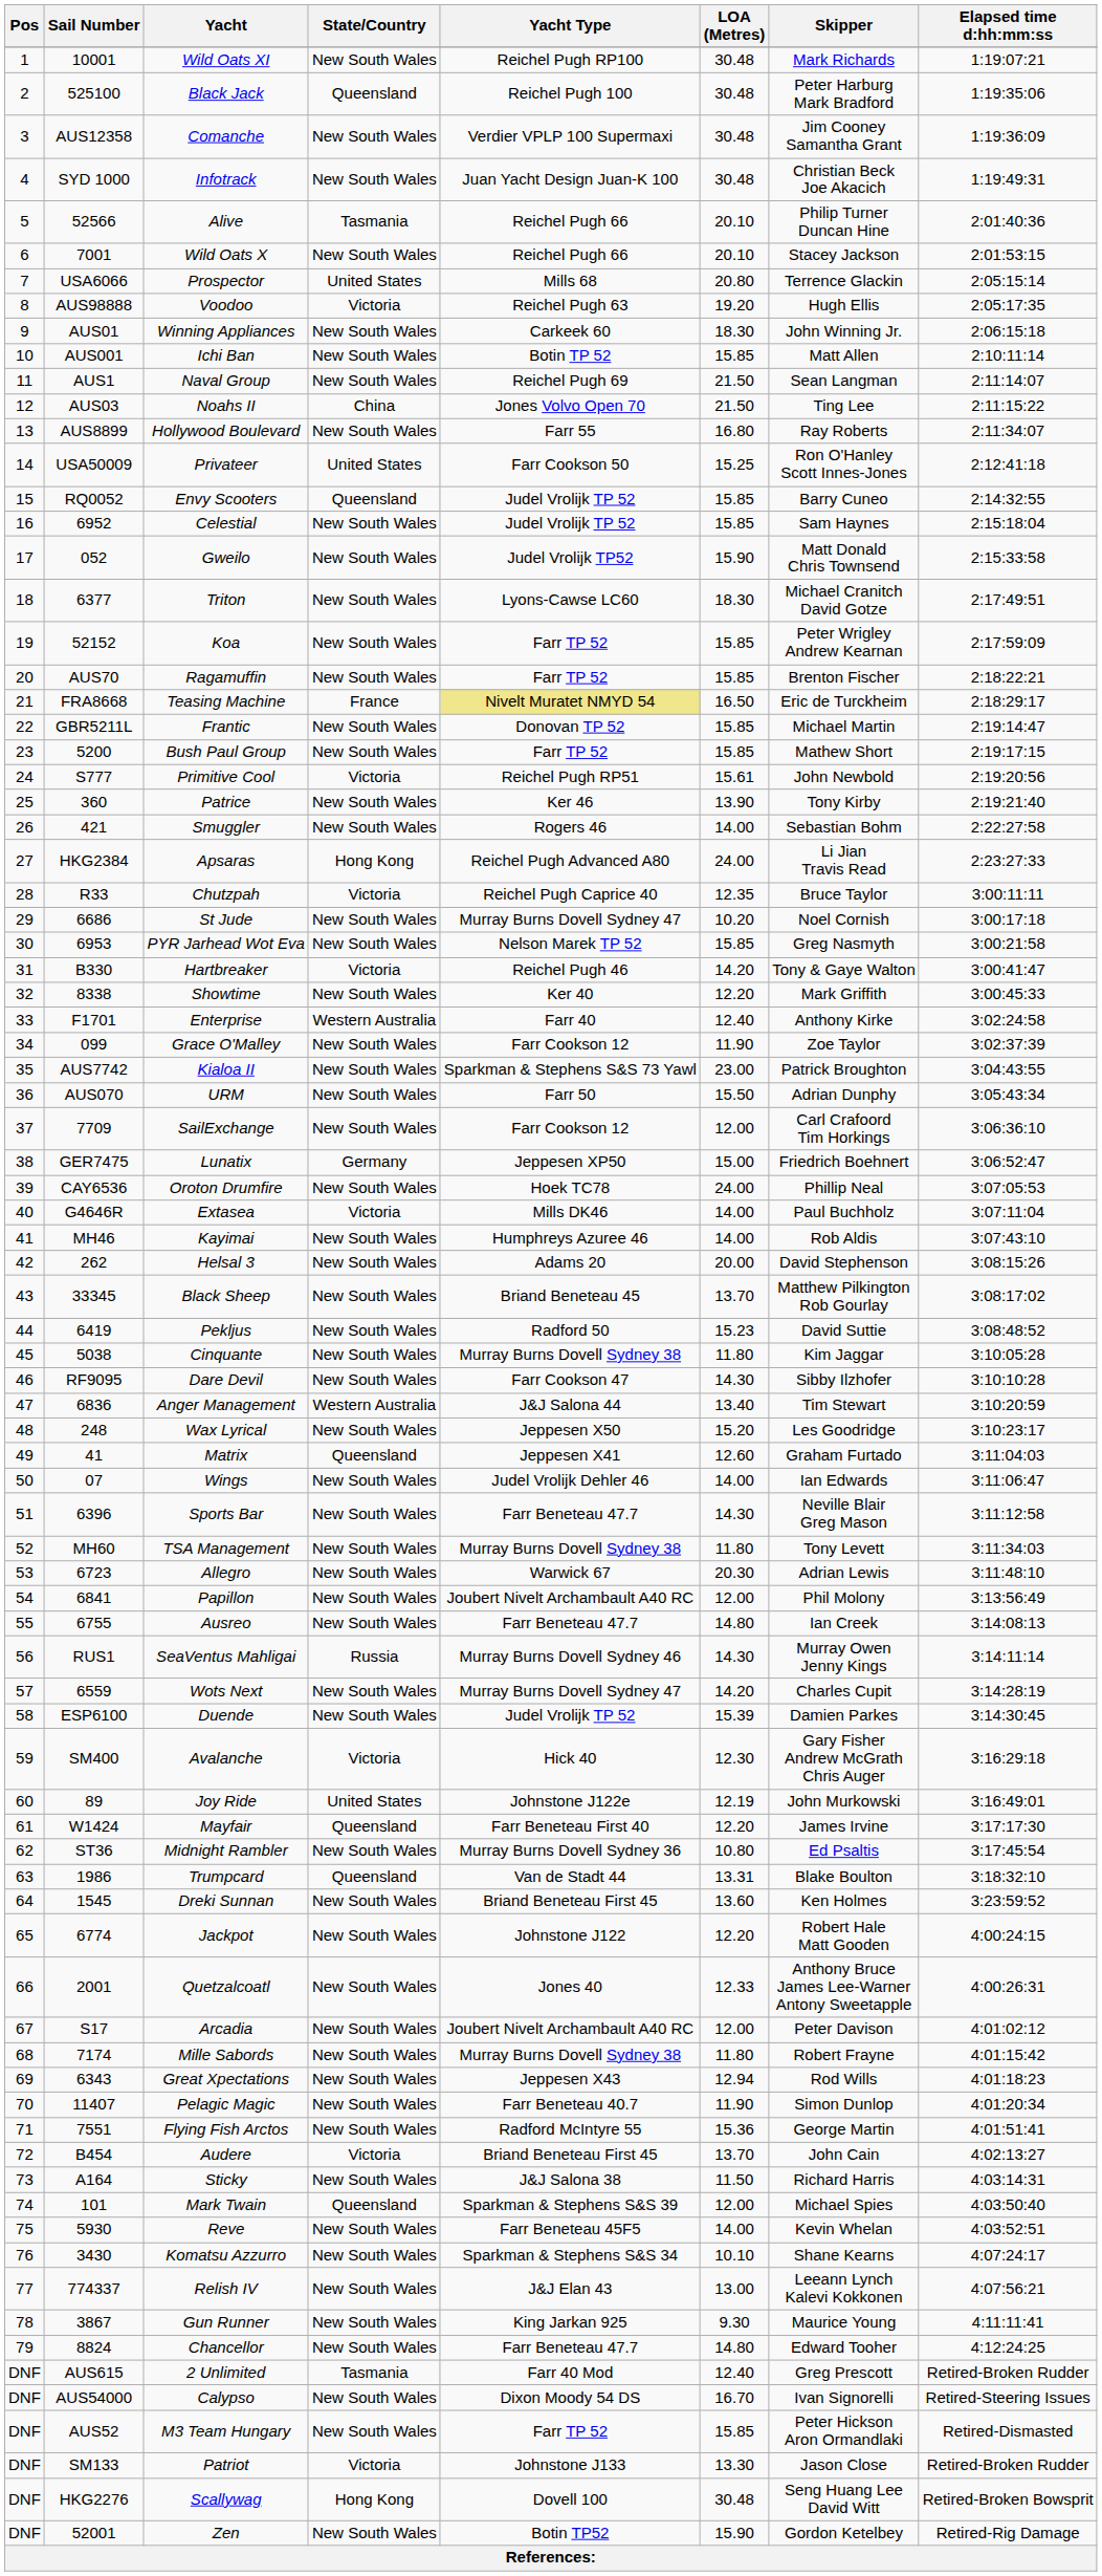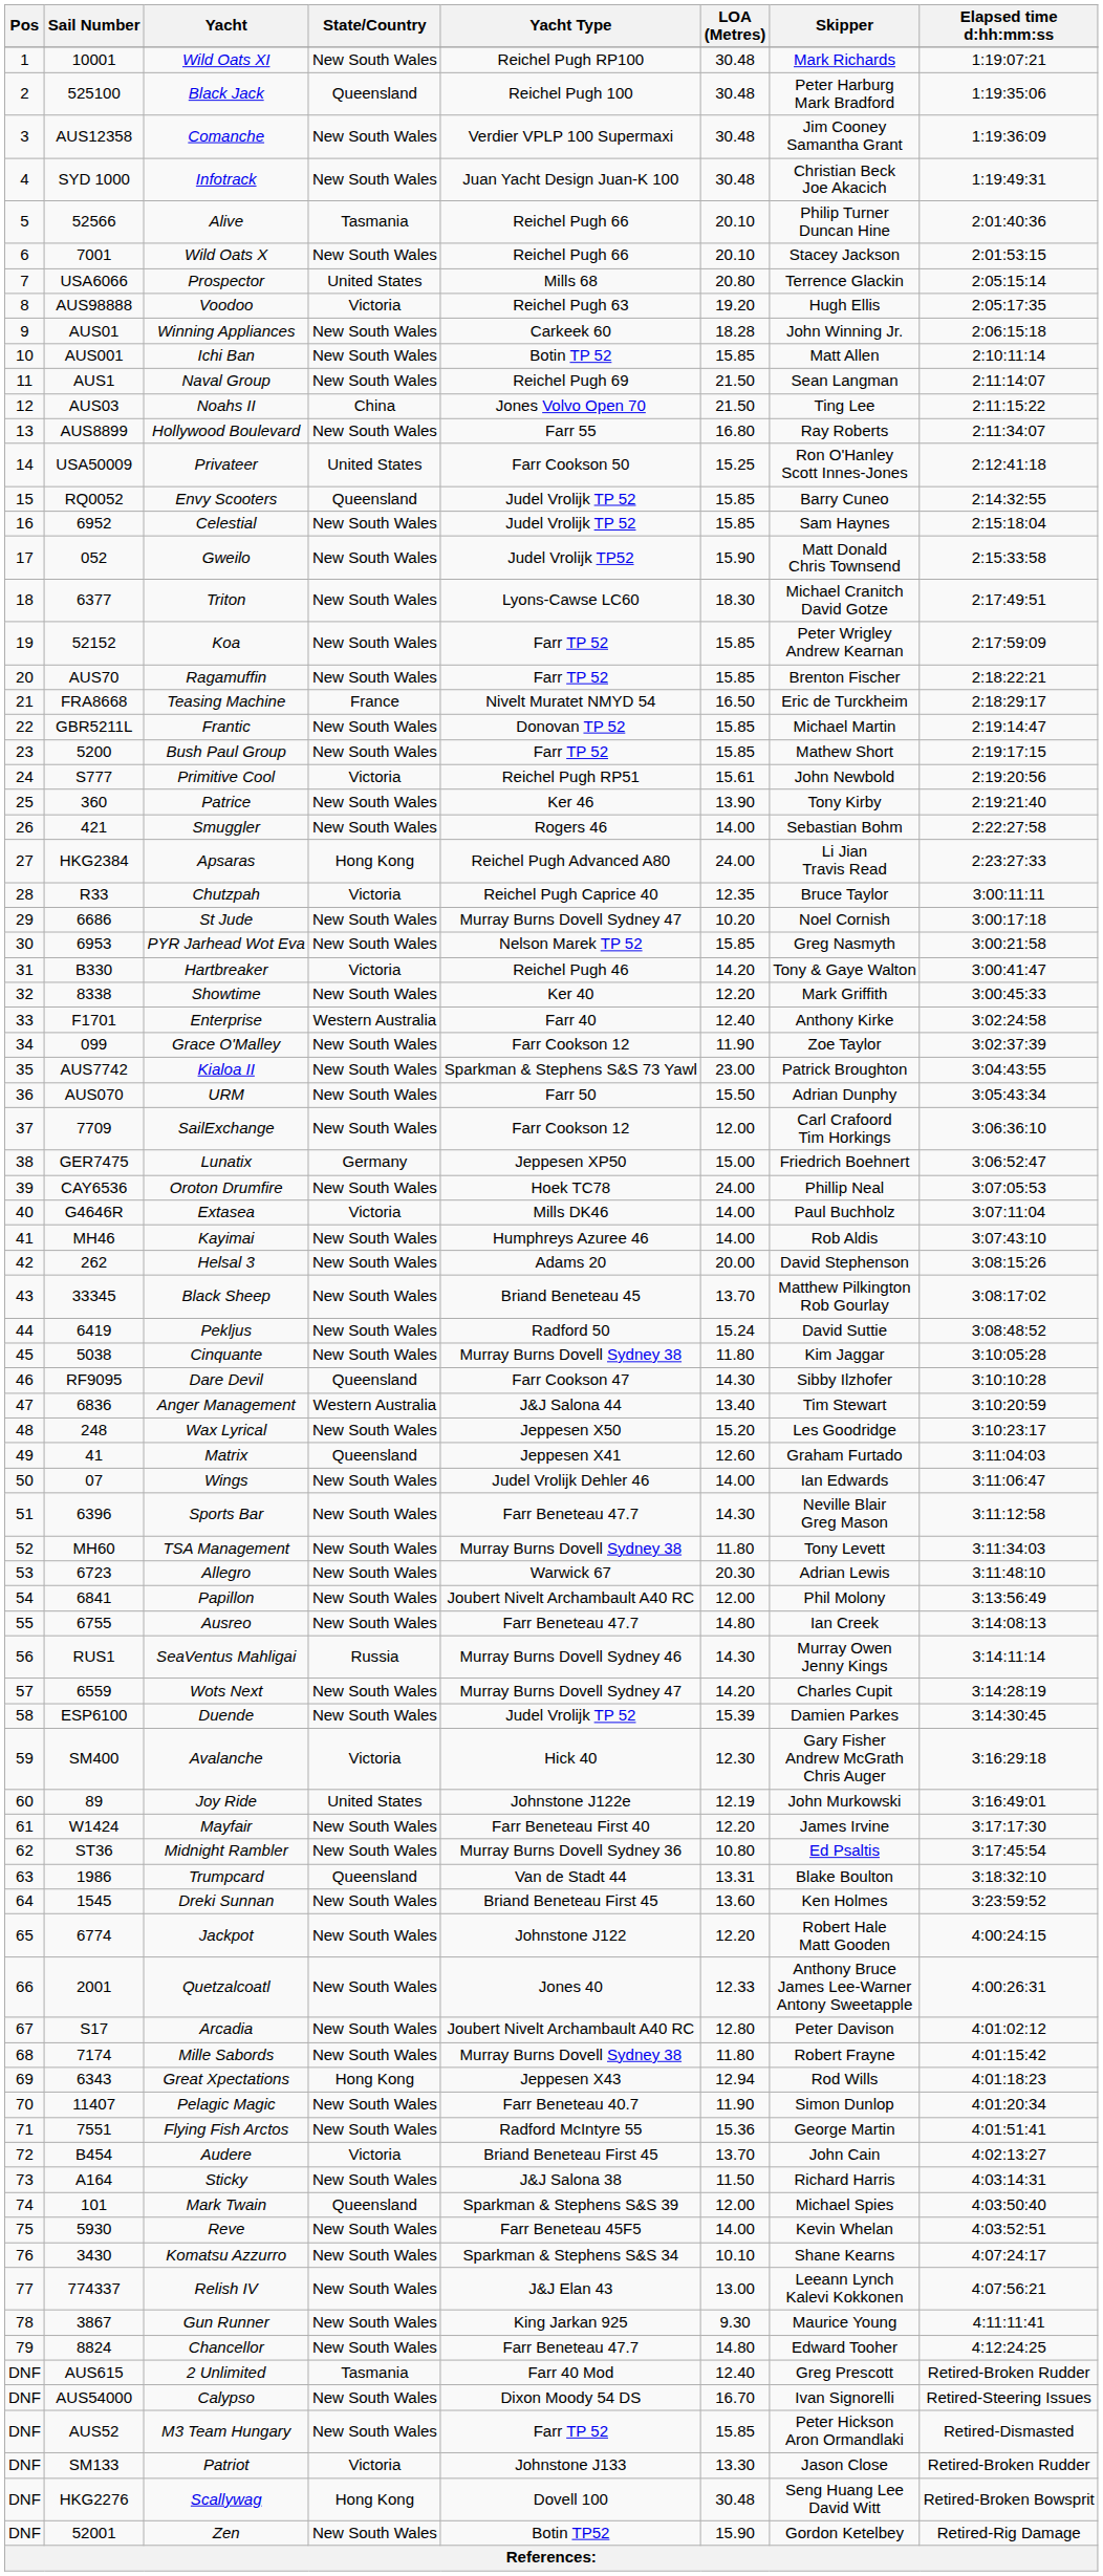Winning Appliances | LOA (Metres): 18.30 -> 18.28
Teasing Machine | Yacht Type: khaki background -> no background
Pekljus | LOA (Metres): 15.23 -> 15.24
Dare Devil | State/Country: New South Wales -> Queensland
Mayfair | State/Country: Queensland -> New South Wales
Arcadia | LOA (Metres): 12.00 -> 12.80
Great Xpectations | State/Country: New South Wales -> Hong Kong
